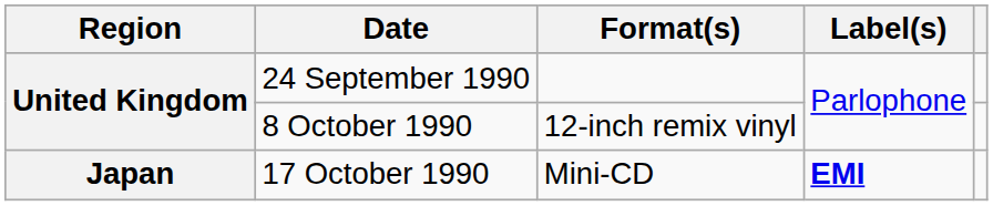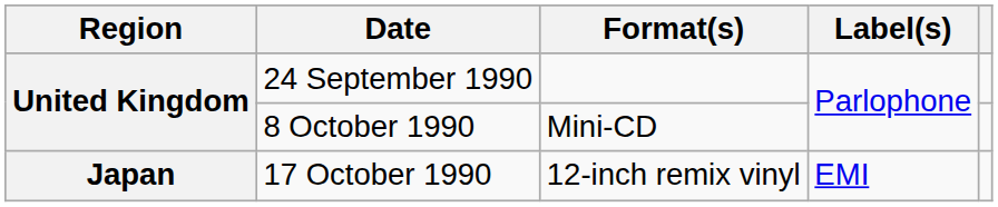8 October 1990 | Format(s): 12-inch remix vinyl -> Mini-CD
17 October 1990 | Format(s): Mini-CD -> 12-inch remix vinyl
17 October 1990 | Label(s): bold -> normal
